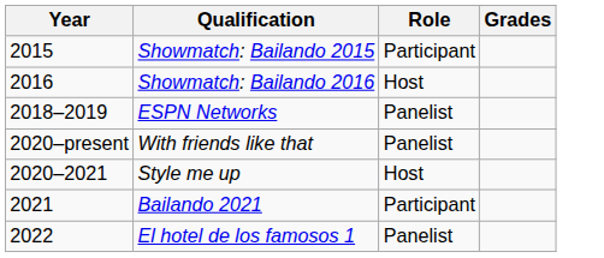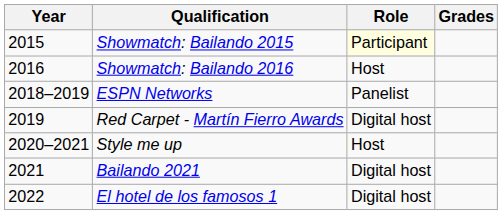Showmatch: Bailando 2015 | Role: no background -> lightyellow background
+ row: 2019 | Red Carpet - Martín Fierro Awards | Digital host
- row: 2020–present | With friends like that | Panelist
Bailando 2021 | Role: Participant -> Digital host
El hotel de los famosos 1 | Role: Panelist -> Digital host
